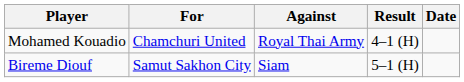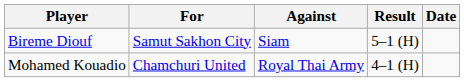rows swapped: Bireme Diouf <-> Mohamed Kouadio
